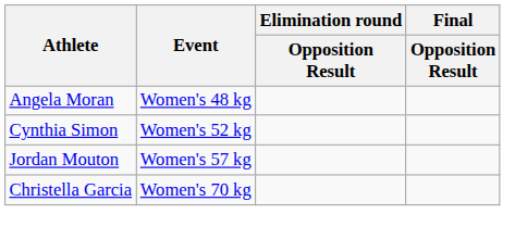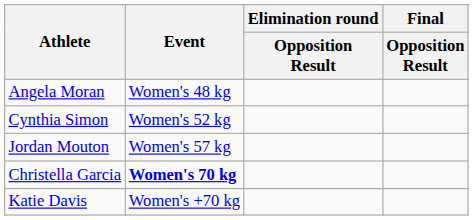Christella Garcia | Event: normal -> bold
+ row: Katie Davis | Women's +70 kg
